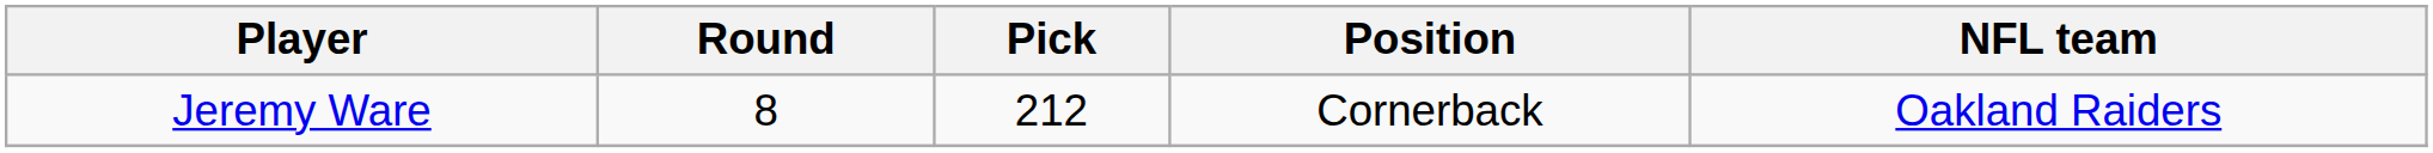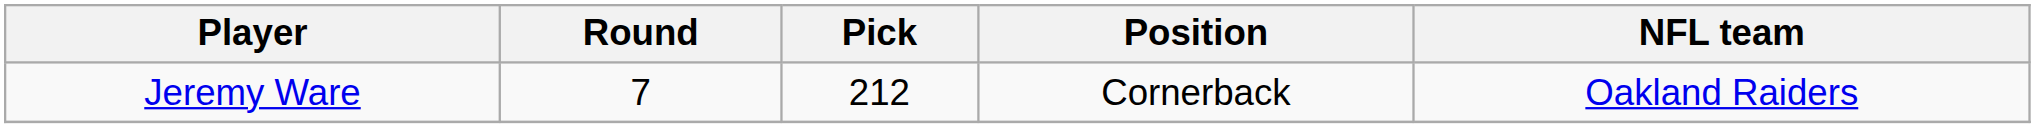Jeremy Ware | Round: 8 -> 7
